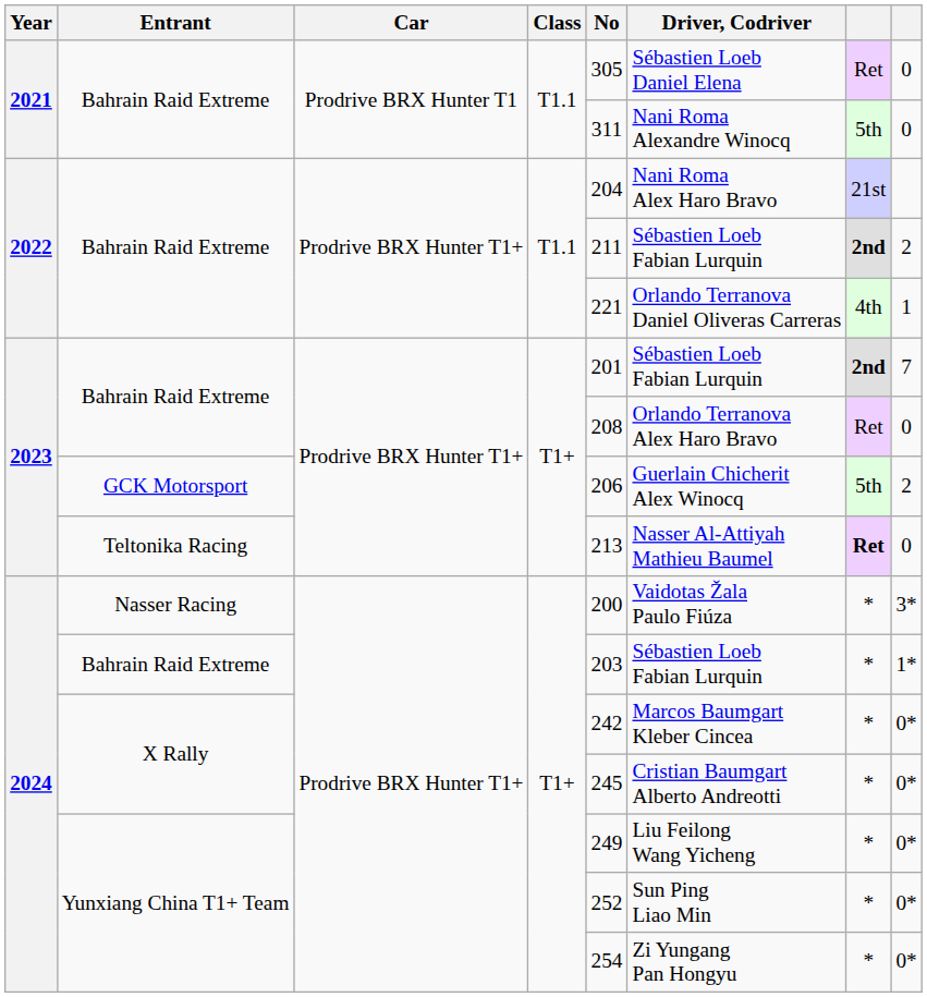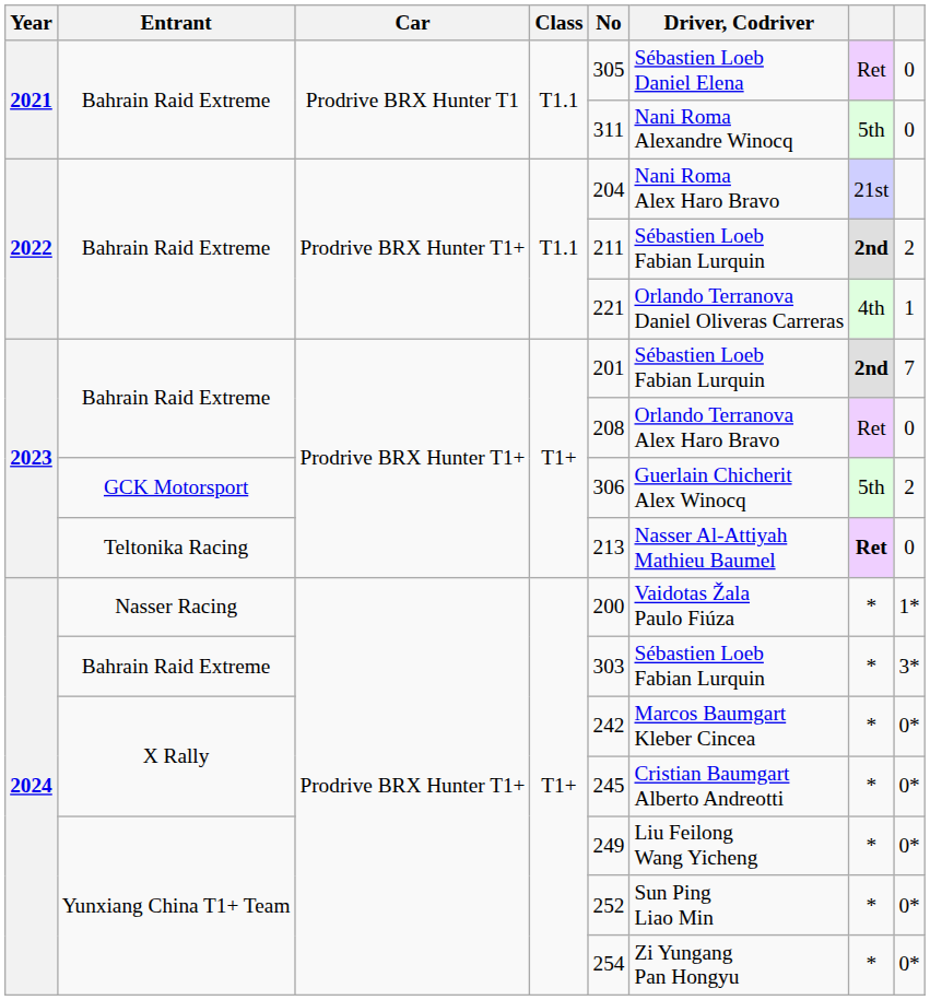GCK Motorsport | No: 206 -> 306
Nasser Racing | column 8: 3* -> 1*
2024 / Bahrain Raid Extreme | No: 203 -> 303
2024 / Bahrain Raid Extreme | column 8: 1* -> 3*
